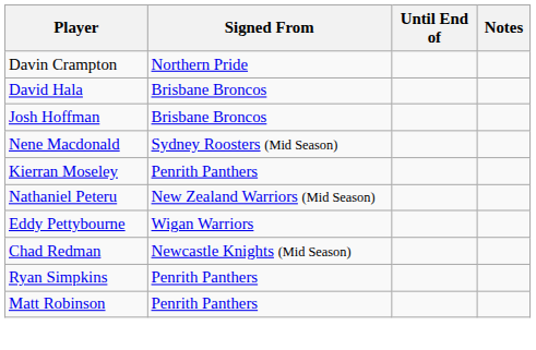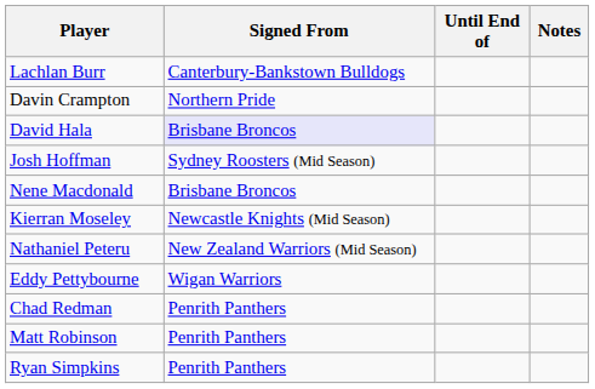+ row: Lachlan Burr | Canterbury-Bankstown Bulldogs
David Hala | Signed From: no background -> lavender background
Josh Hoffman | Signed From: Brisbane Broncos -> Sydney Roosters (Mid Season)
Nene Macdonald | Signed From: Sydney Roosters (Mid Season) -> Brisbane Broncos
Kierran Moseley | Signed From: Penrith Panthers -> Newcastle Knights (Mid Season)
Chad Redman | Signed From: Newcastle Knights (Mid Season) -> Penrith Panthers
rows swapped: Matt Robinson <-> Ryan Simpkins
